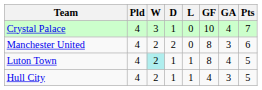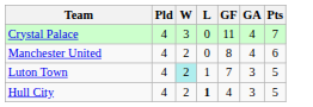- column: D | 1 | 2 | 1 | 1
Crystal Palace | GF: 10 -> 11
Manchester United | GA: 3 -> 4
Luton Town | GF: 8 -> 7
Luton Town | GA: 4 -> 3
Hull City | L: normal -> bold
